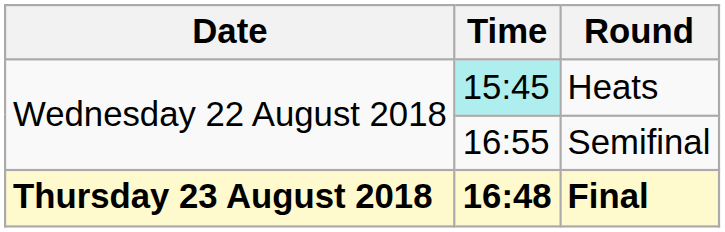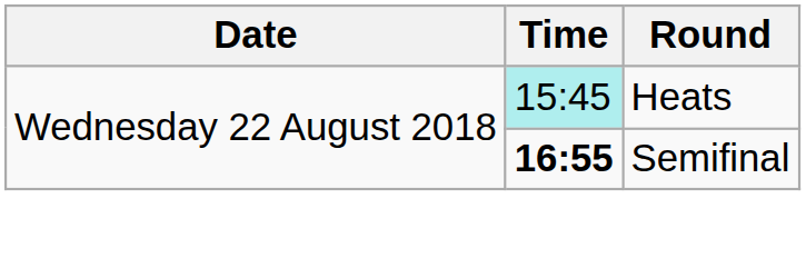Semifinal | Time: normal -> bold
- row: Thursday 23 August 2018 | 16:48 | Final
